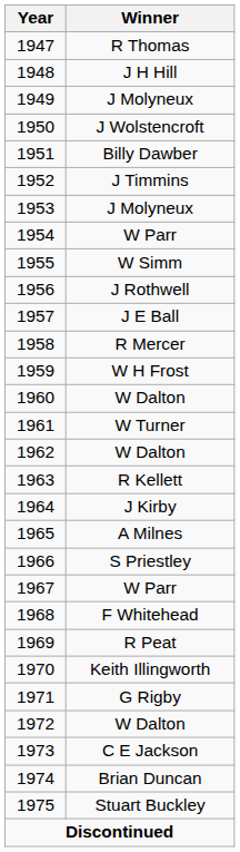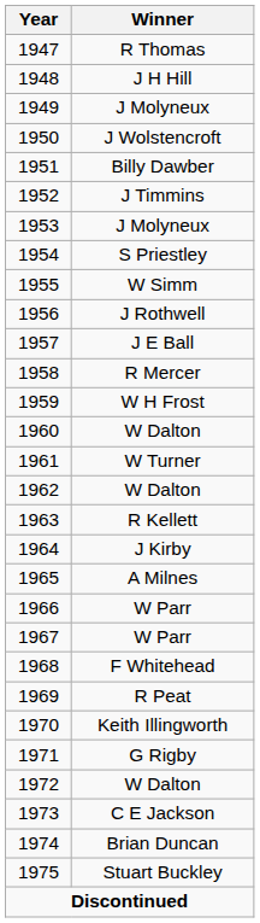1954 | Winner: W Parr -> S Priestley
1966 | Winner: S Priestley -> W Parr
